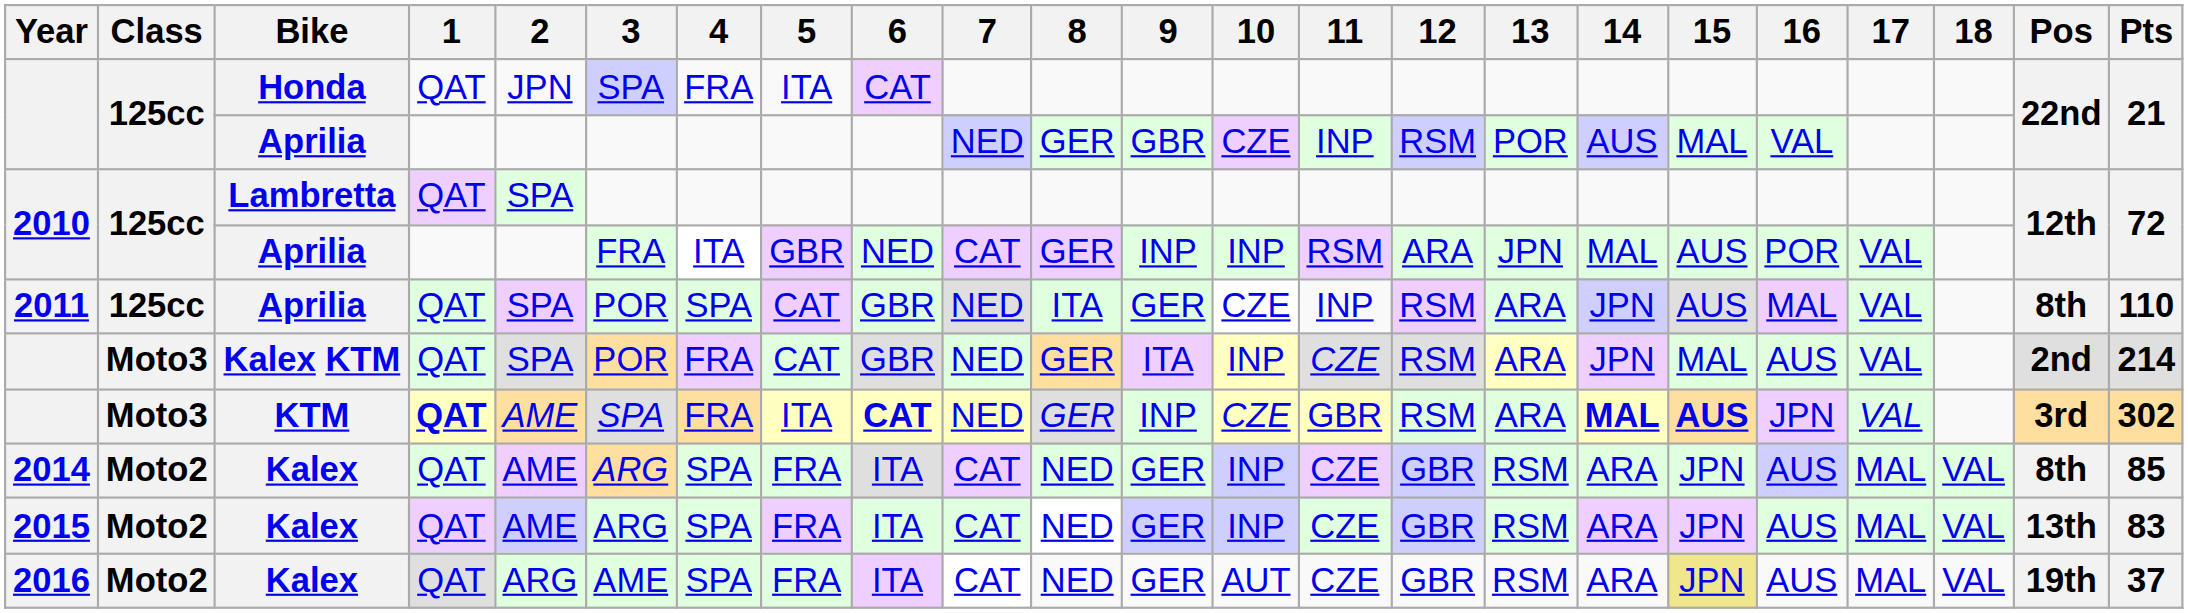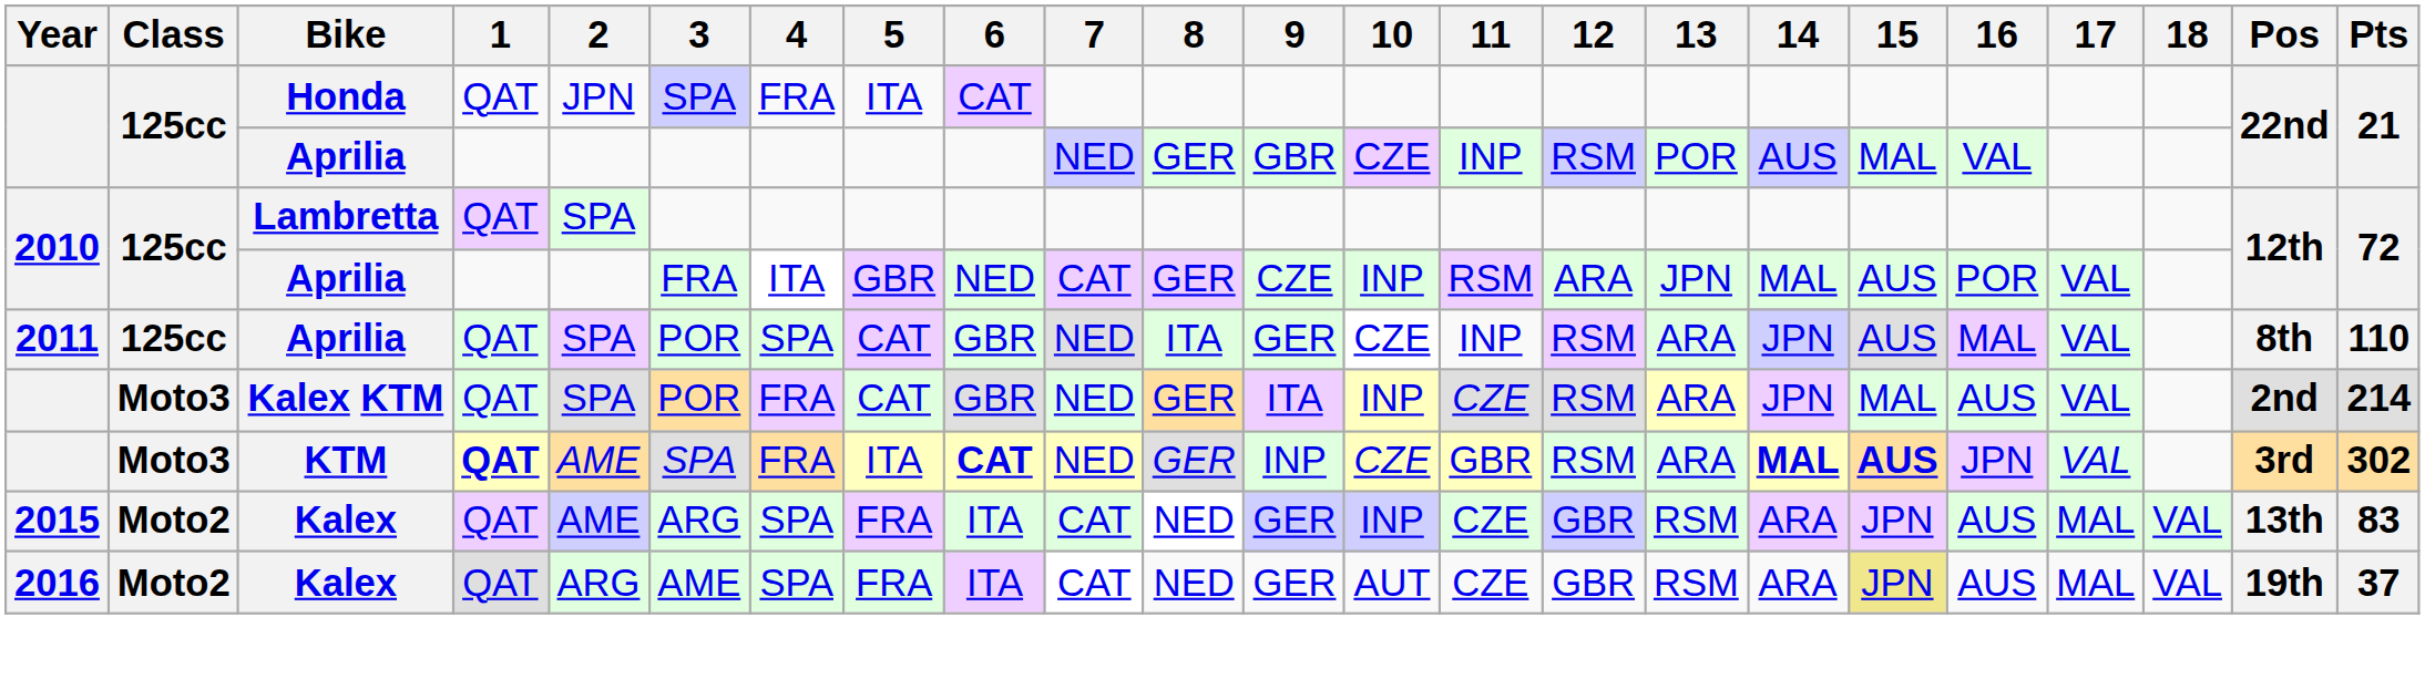2010 / Aprilia | 9: INP -> CZE
- row: 2014 | Moto2 | Kalex | QAT | AME | ARG | SPA | FRA | ITA | CAT | NED | GER | INP | CZE | GBR | RSM | ARA | JPN | AUS | MAL | VAL | 8th | 85
